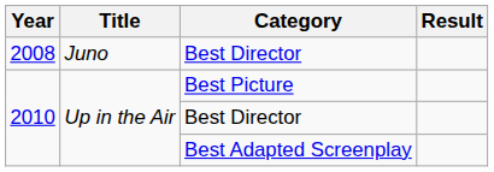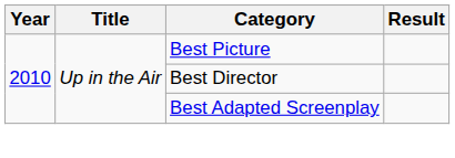- row: 2008 | Juno | Best Director
